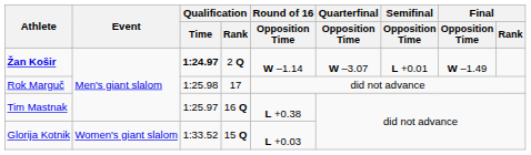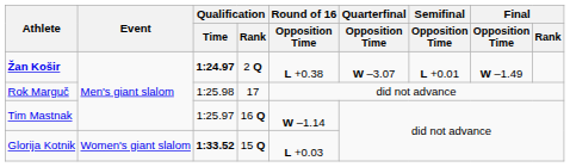Žan Košir | Round of 16 / Opposition Time: W –1.14 -> L +0.38
Tim Mastnak | Round of 16 / Opposition Time: L +0.38 -> W –1.14
Glorija Kotnik | Qualification / Time: normal -> bold
